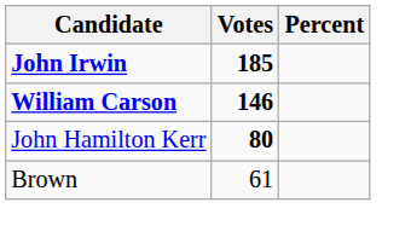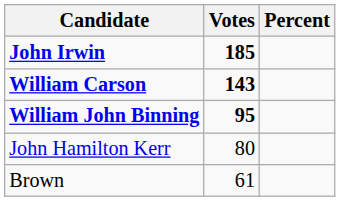William Carson | Votes: 146 -> 143
+ row: William John Binning | 95
John Hamilton Kerr | Votes: bold -> normal
